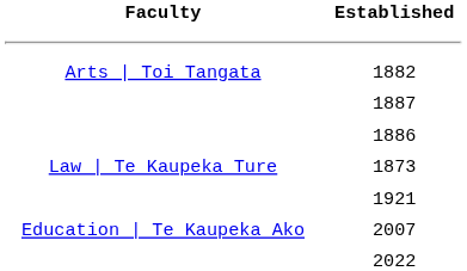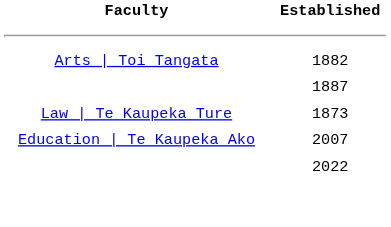- row: 1886
- row: 1921
